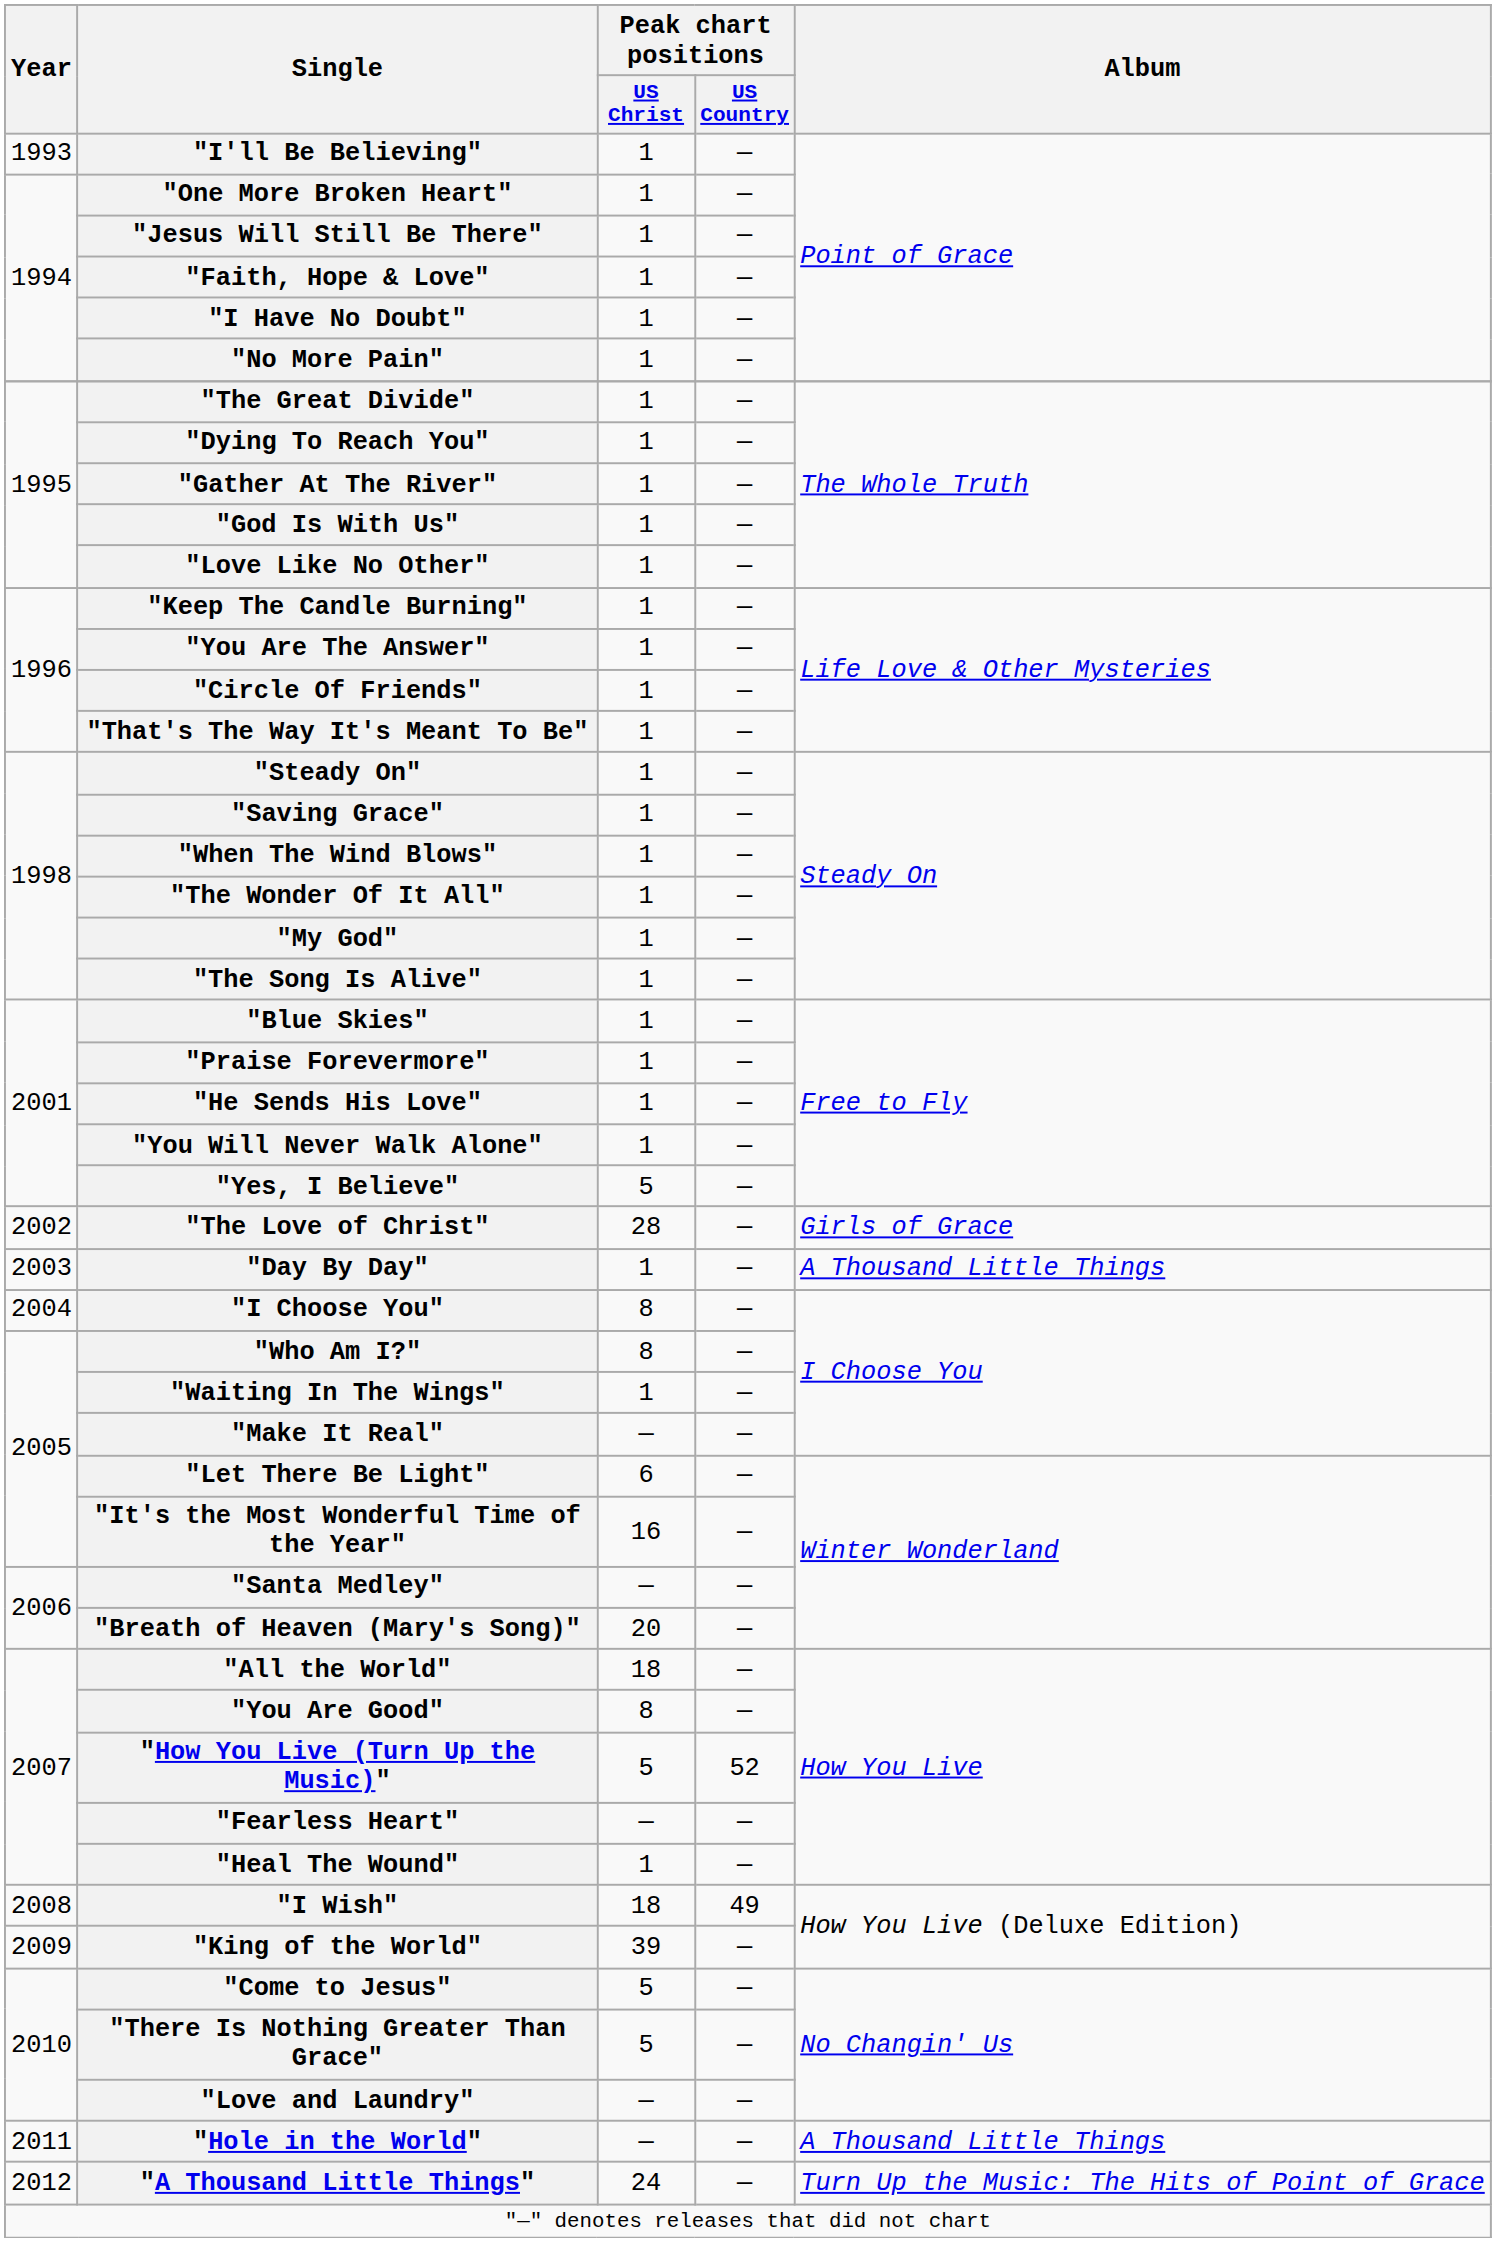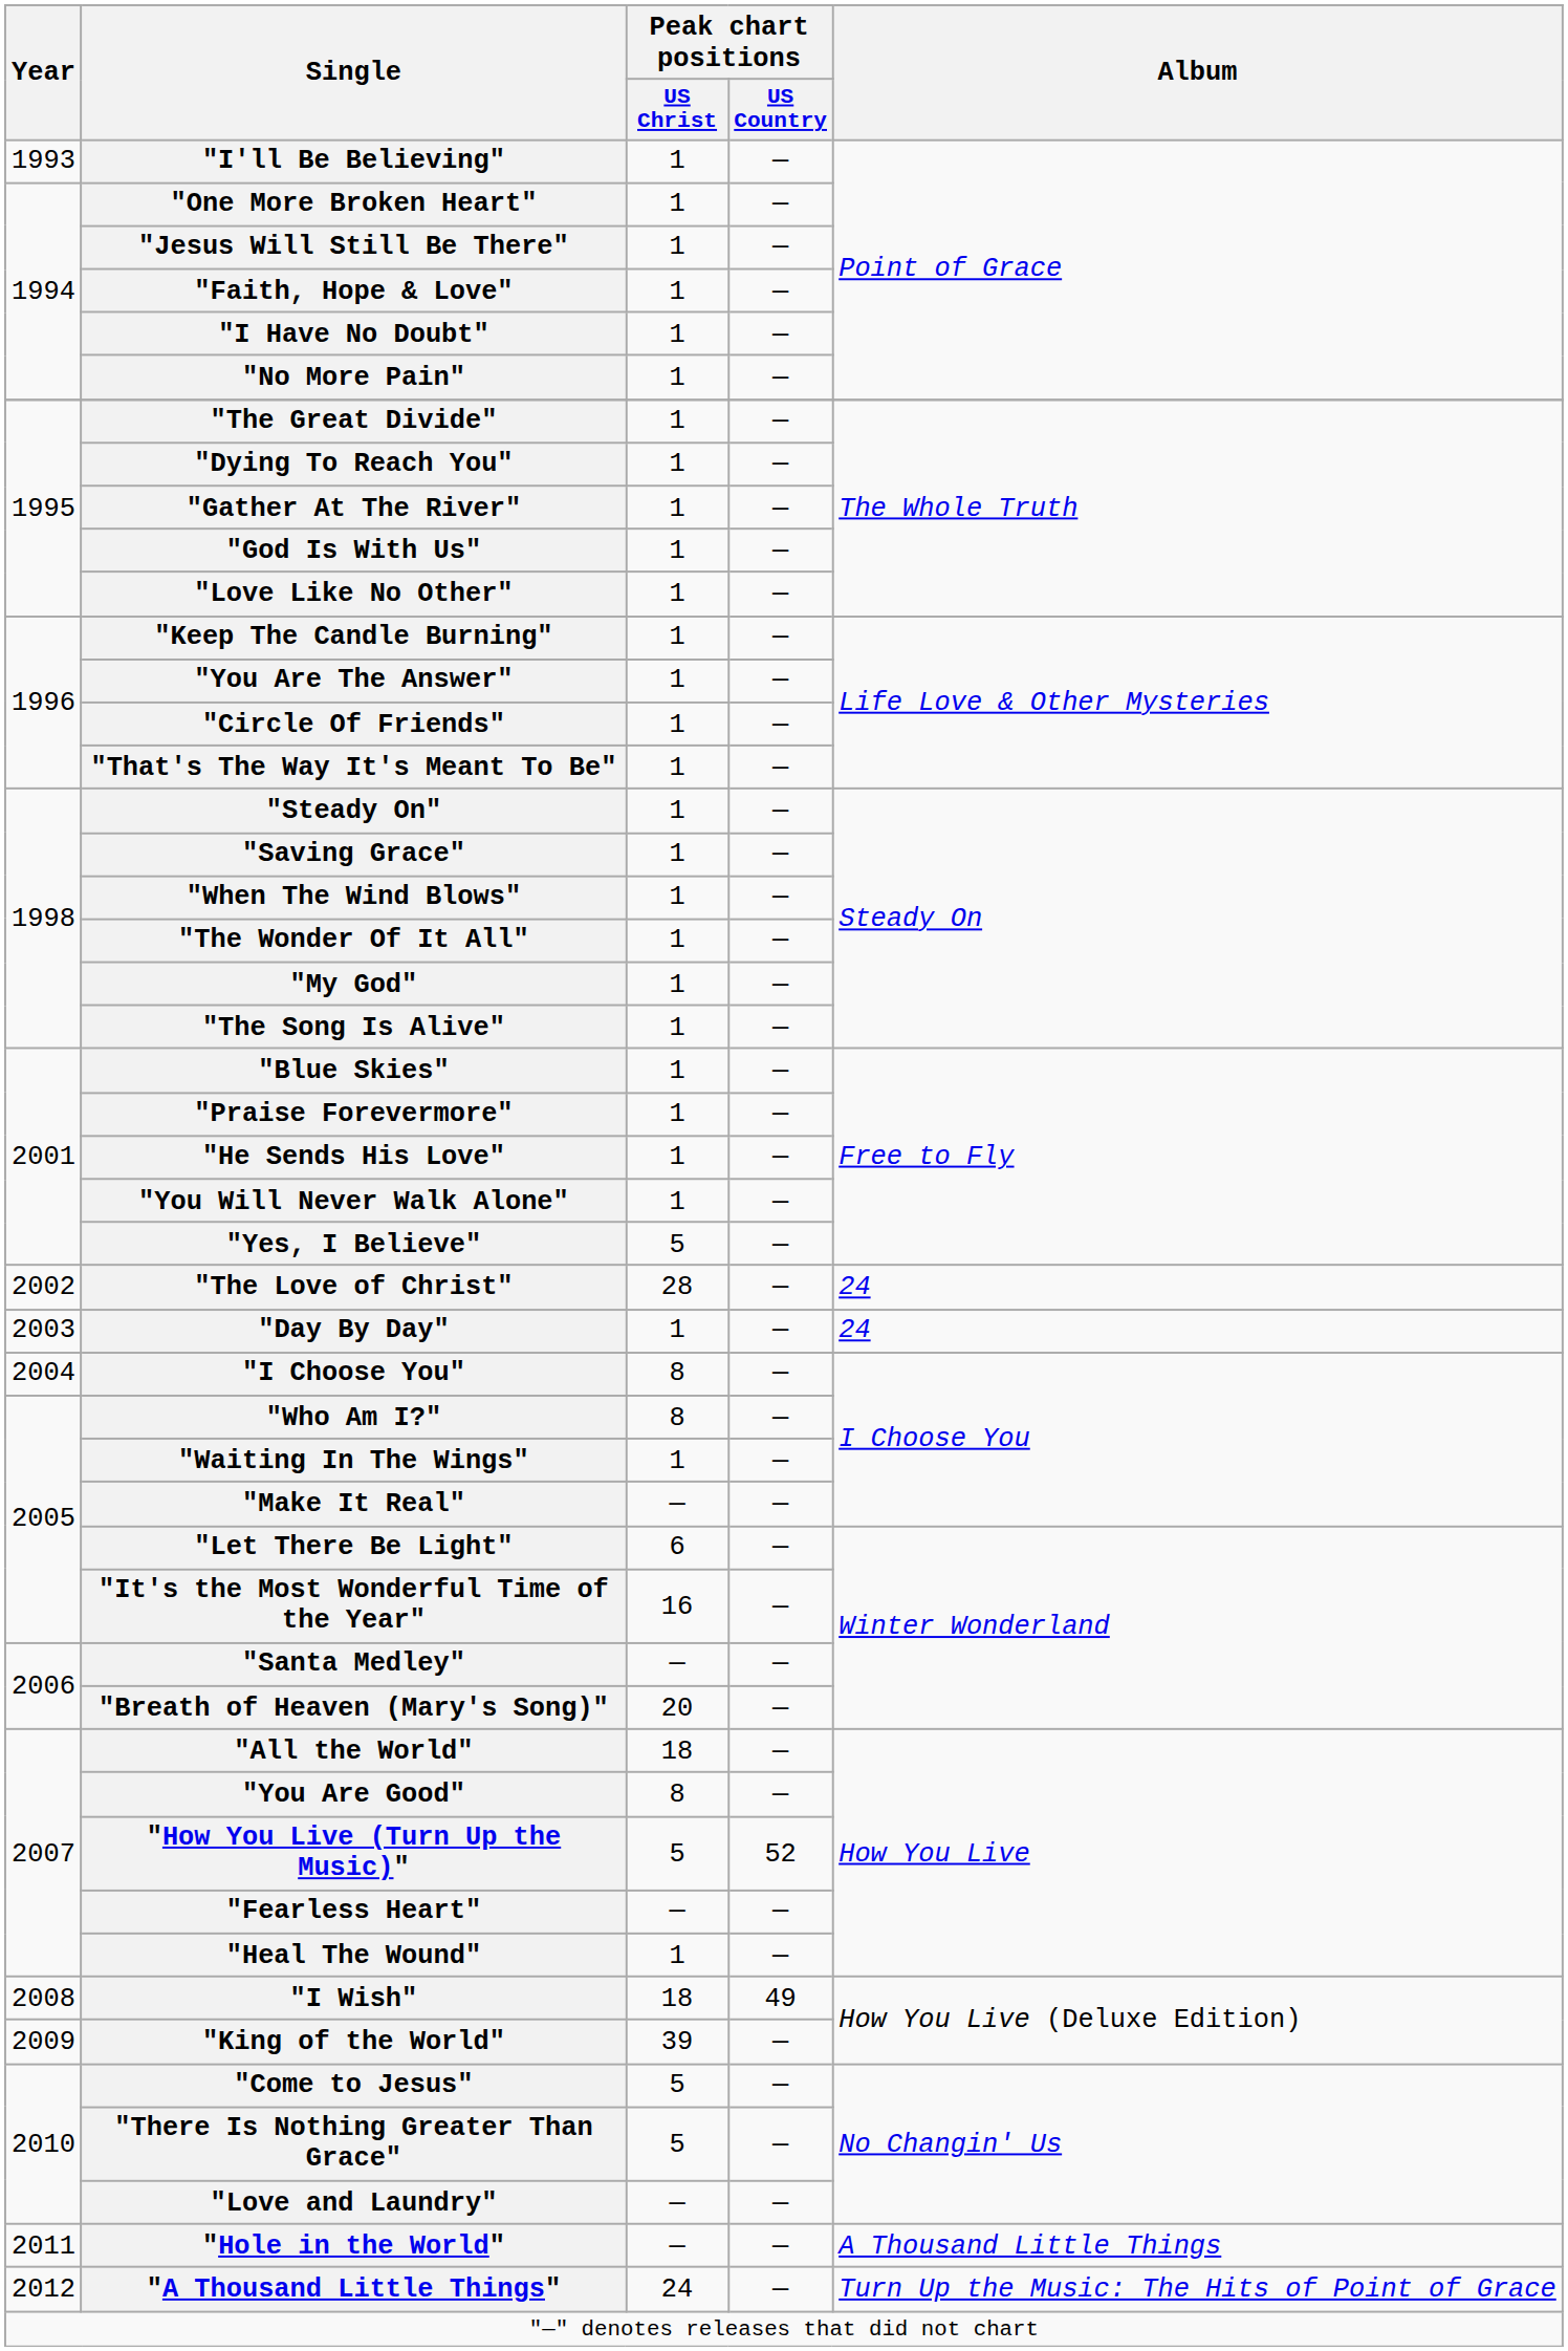"The Love of Christ" | Album: Girls of Grace -> 24
"Day By Day" | Album: A Thousand Little Things -> 24
